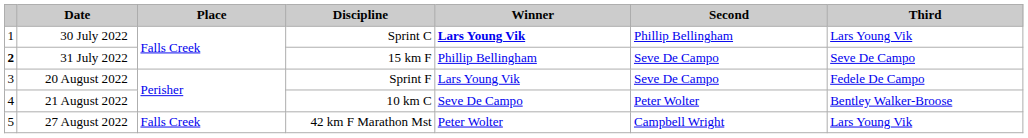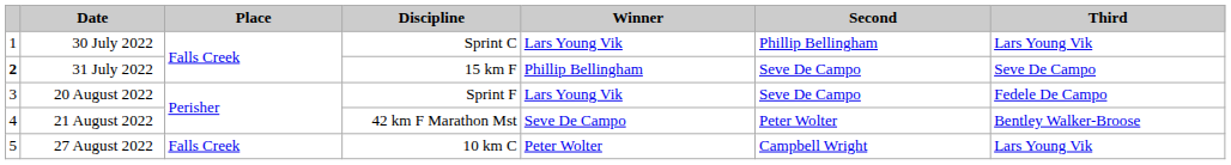30 July 2022 | Winner: bold -> normal
21 August 2022 | Discipline: 10 km C -> 42 km F Marathon Mst
27 August 2022 | Discipline: 42 km F Marathon Mst -> 10 km C
